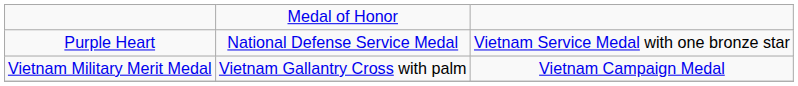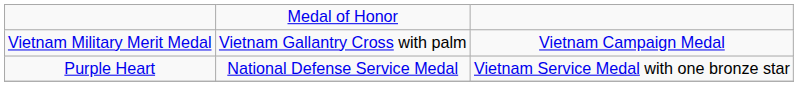rows swapped: Purple Heart <-> Vietnam Military Merit Medal
